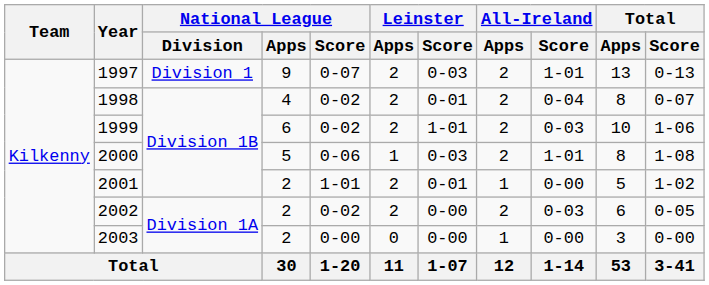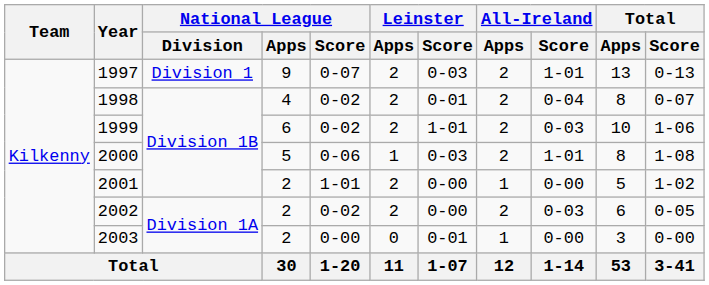2001 | Leinster / Score: 0-01 -> 0-00
2003 | Leinster / Score: 0-00 -> 0-01
